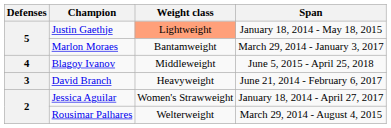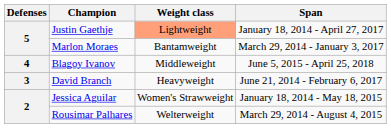Justin Gaethje | Span: January 18, 2014 - May 18, 2015 -> January 18, 2014 - April 27, 2017
Jessica Aguilar | Span: January 18, 2014 - April 27, 2017 -> January 18, 2014 - May 18, 2015
